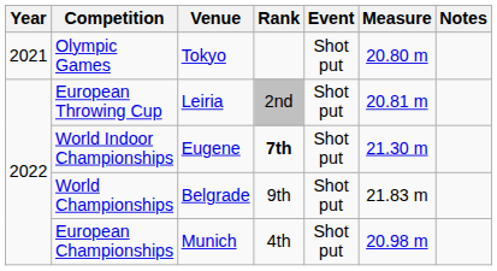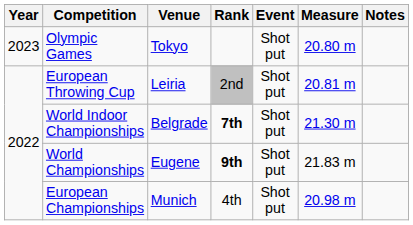Olympic Games | Year: 2021 -> 2023
World Indoor Championships | Venue: Eugene -> Belgrade
World Championships | Venue: Belgrade -> Eugene
World Championships | Rank: normal -> bold
